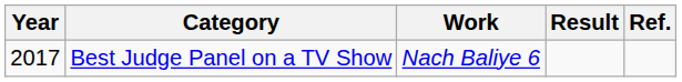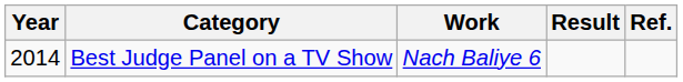Best Judge Panel on a TV Show | Year: 2017 -> 2014
